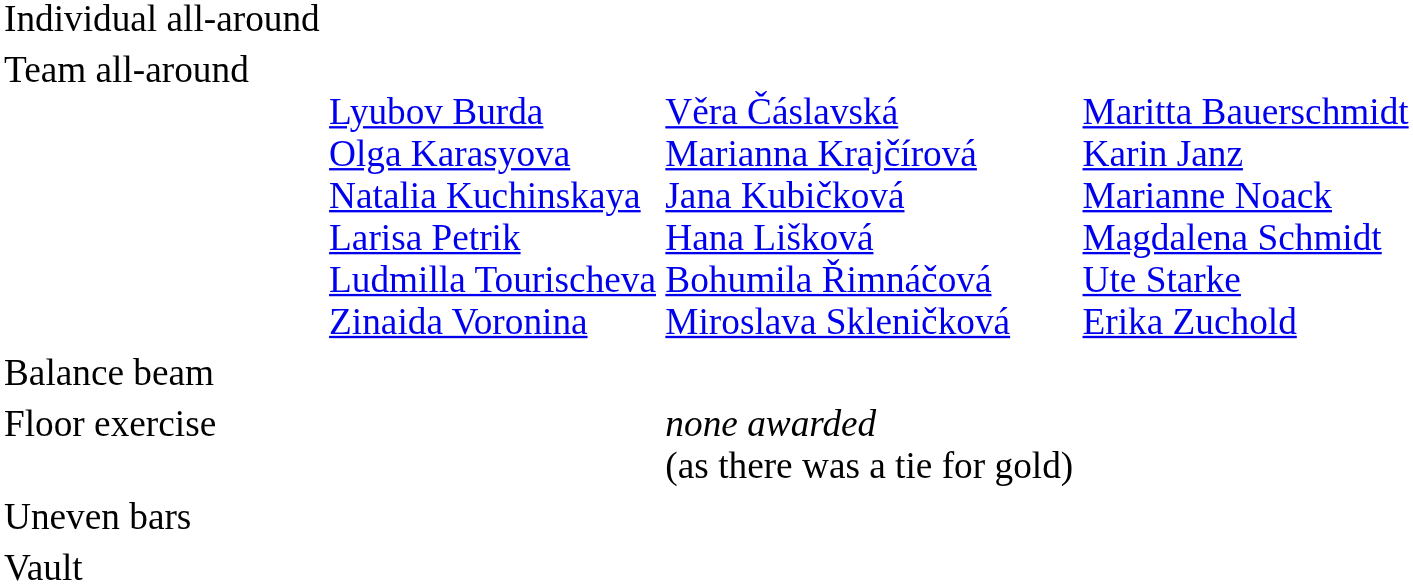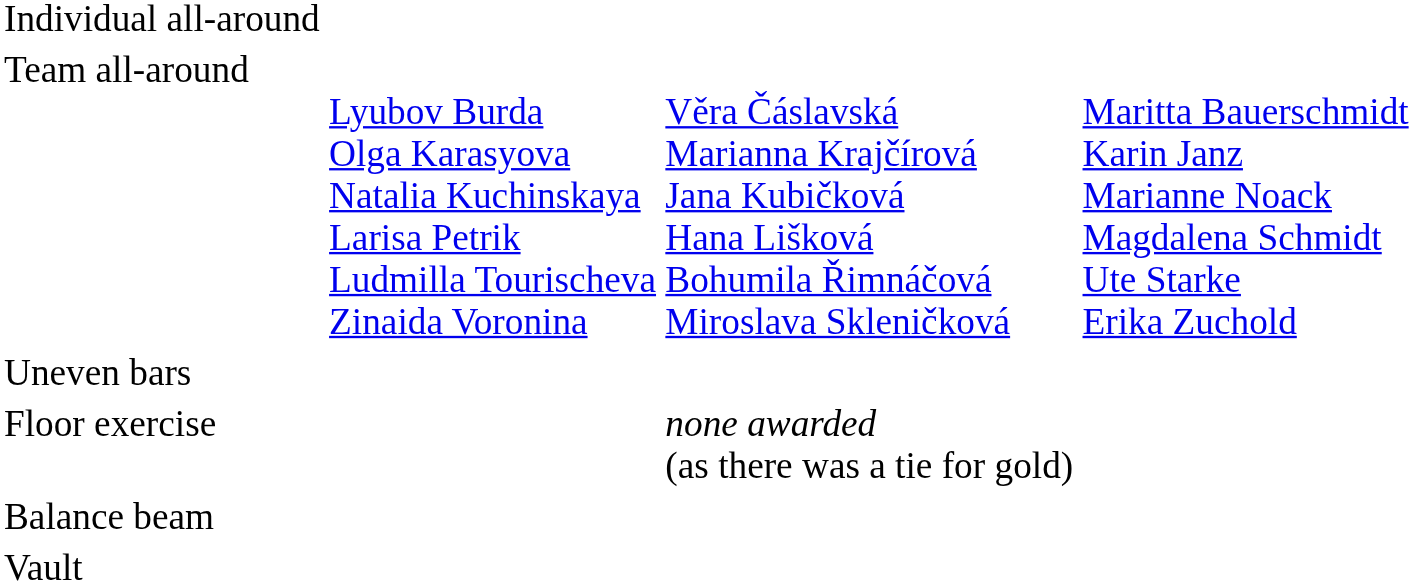rows swapped: Balance beam <-> Uneven bars
